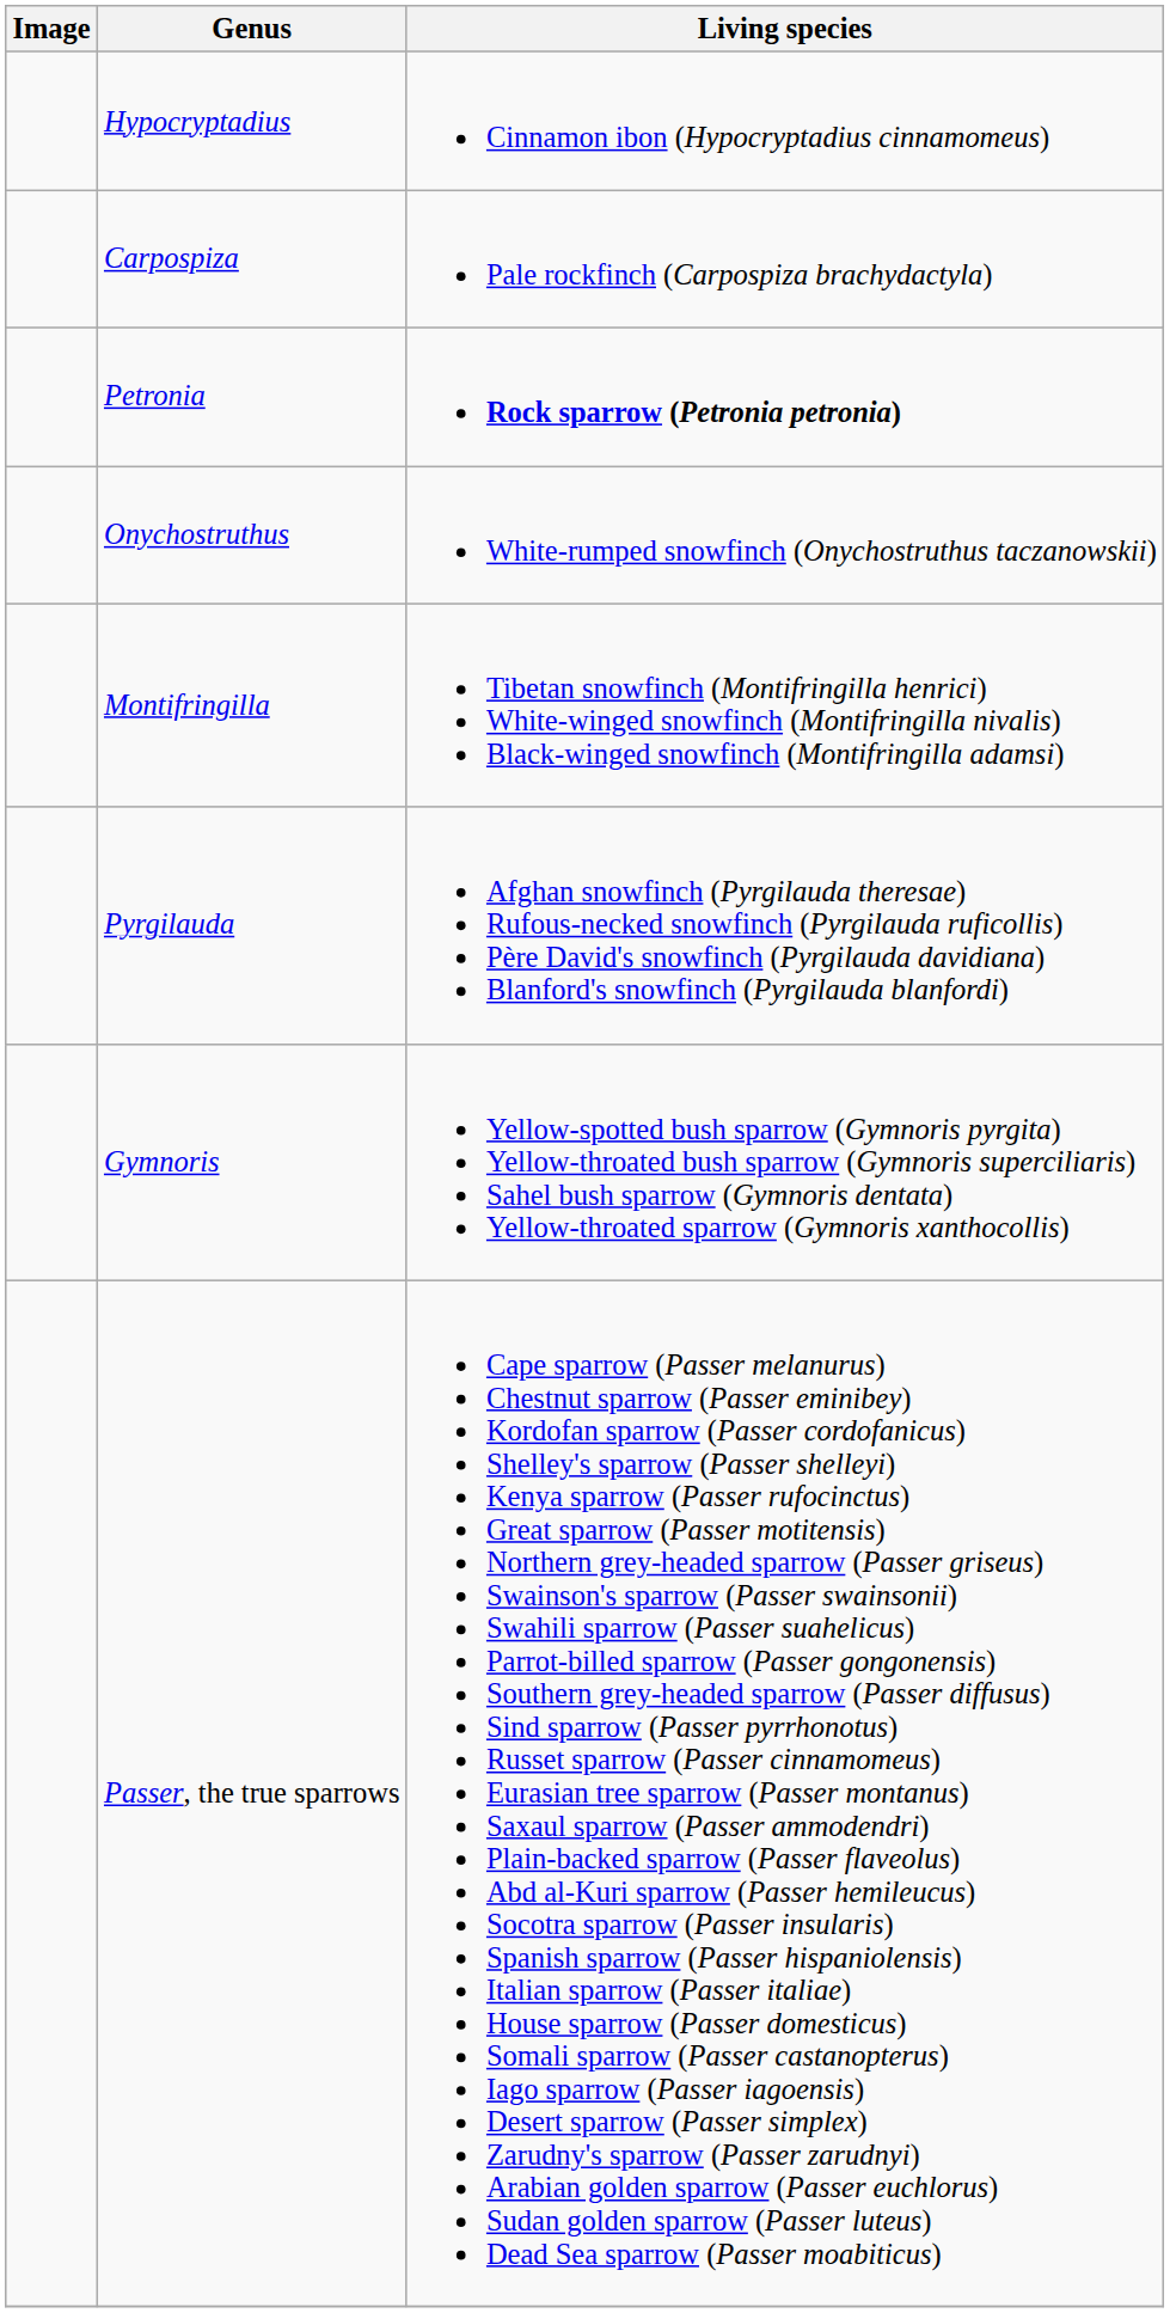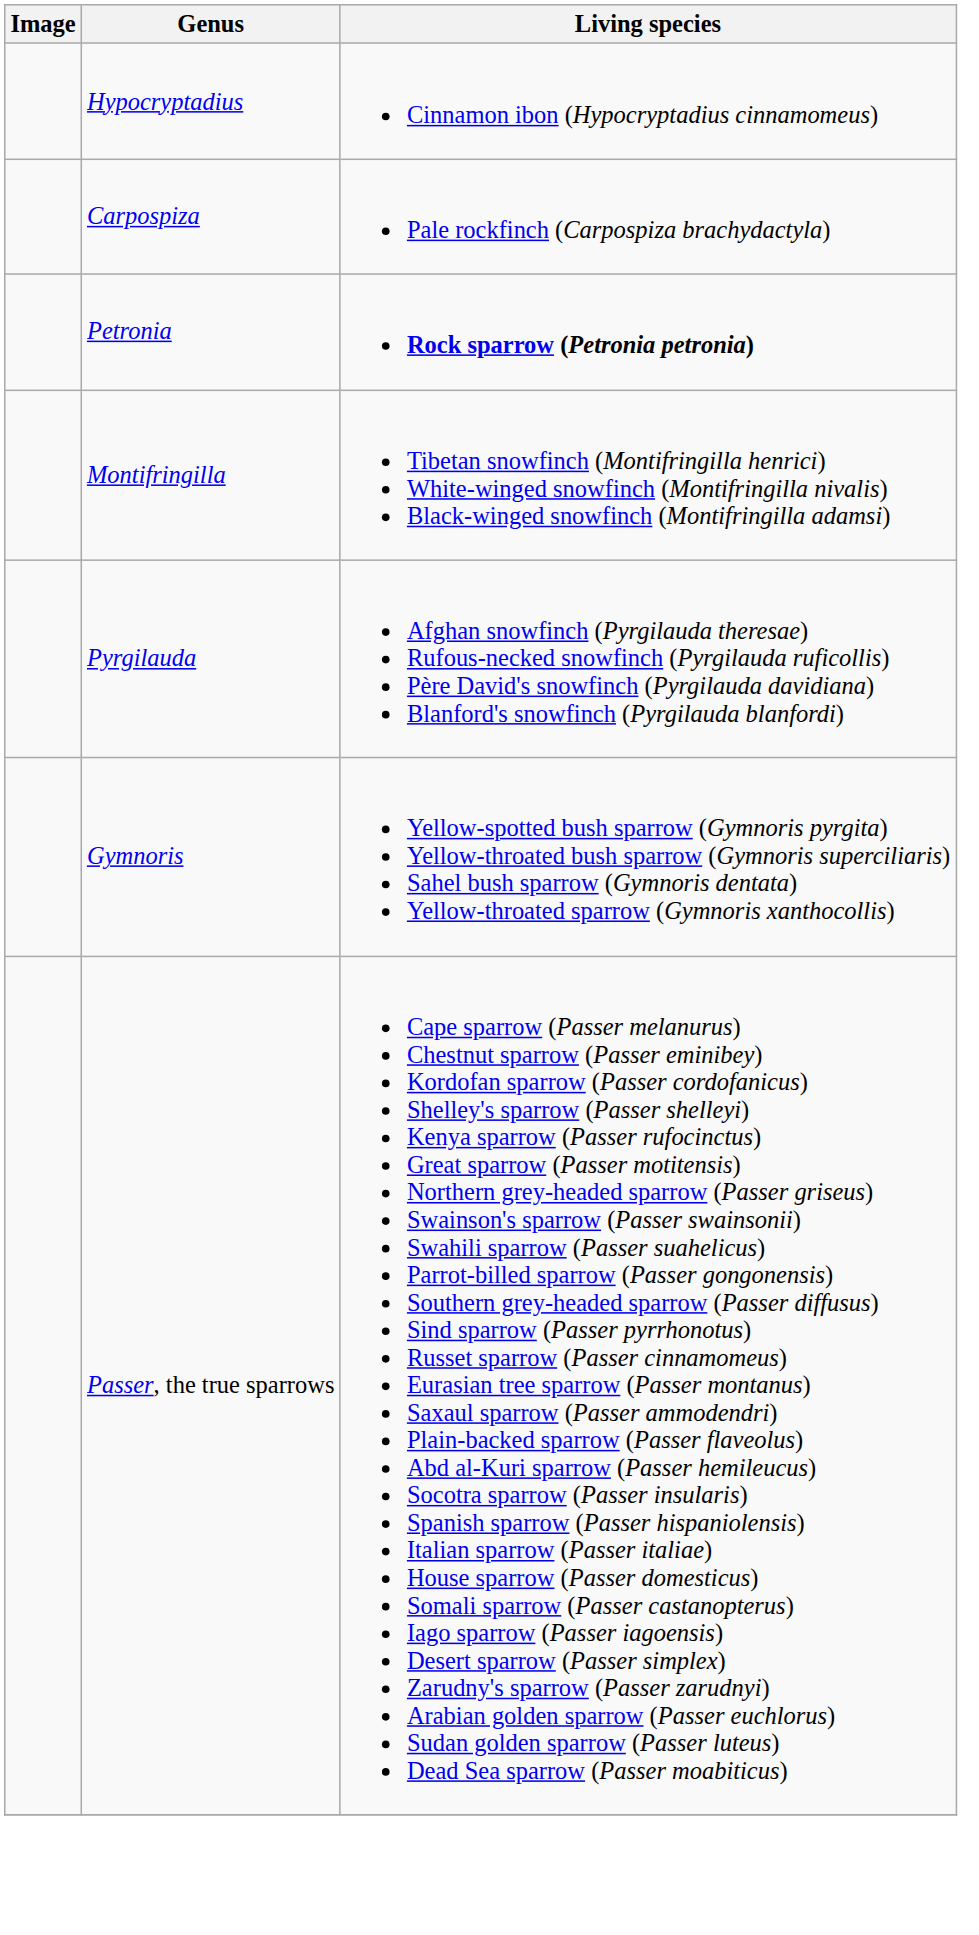- row: Onychostruthus | White-rumped snowfinch (Onychostruthus taczanowskii)
